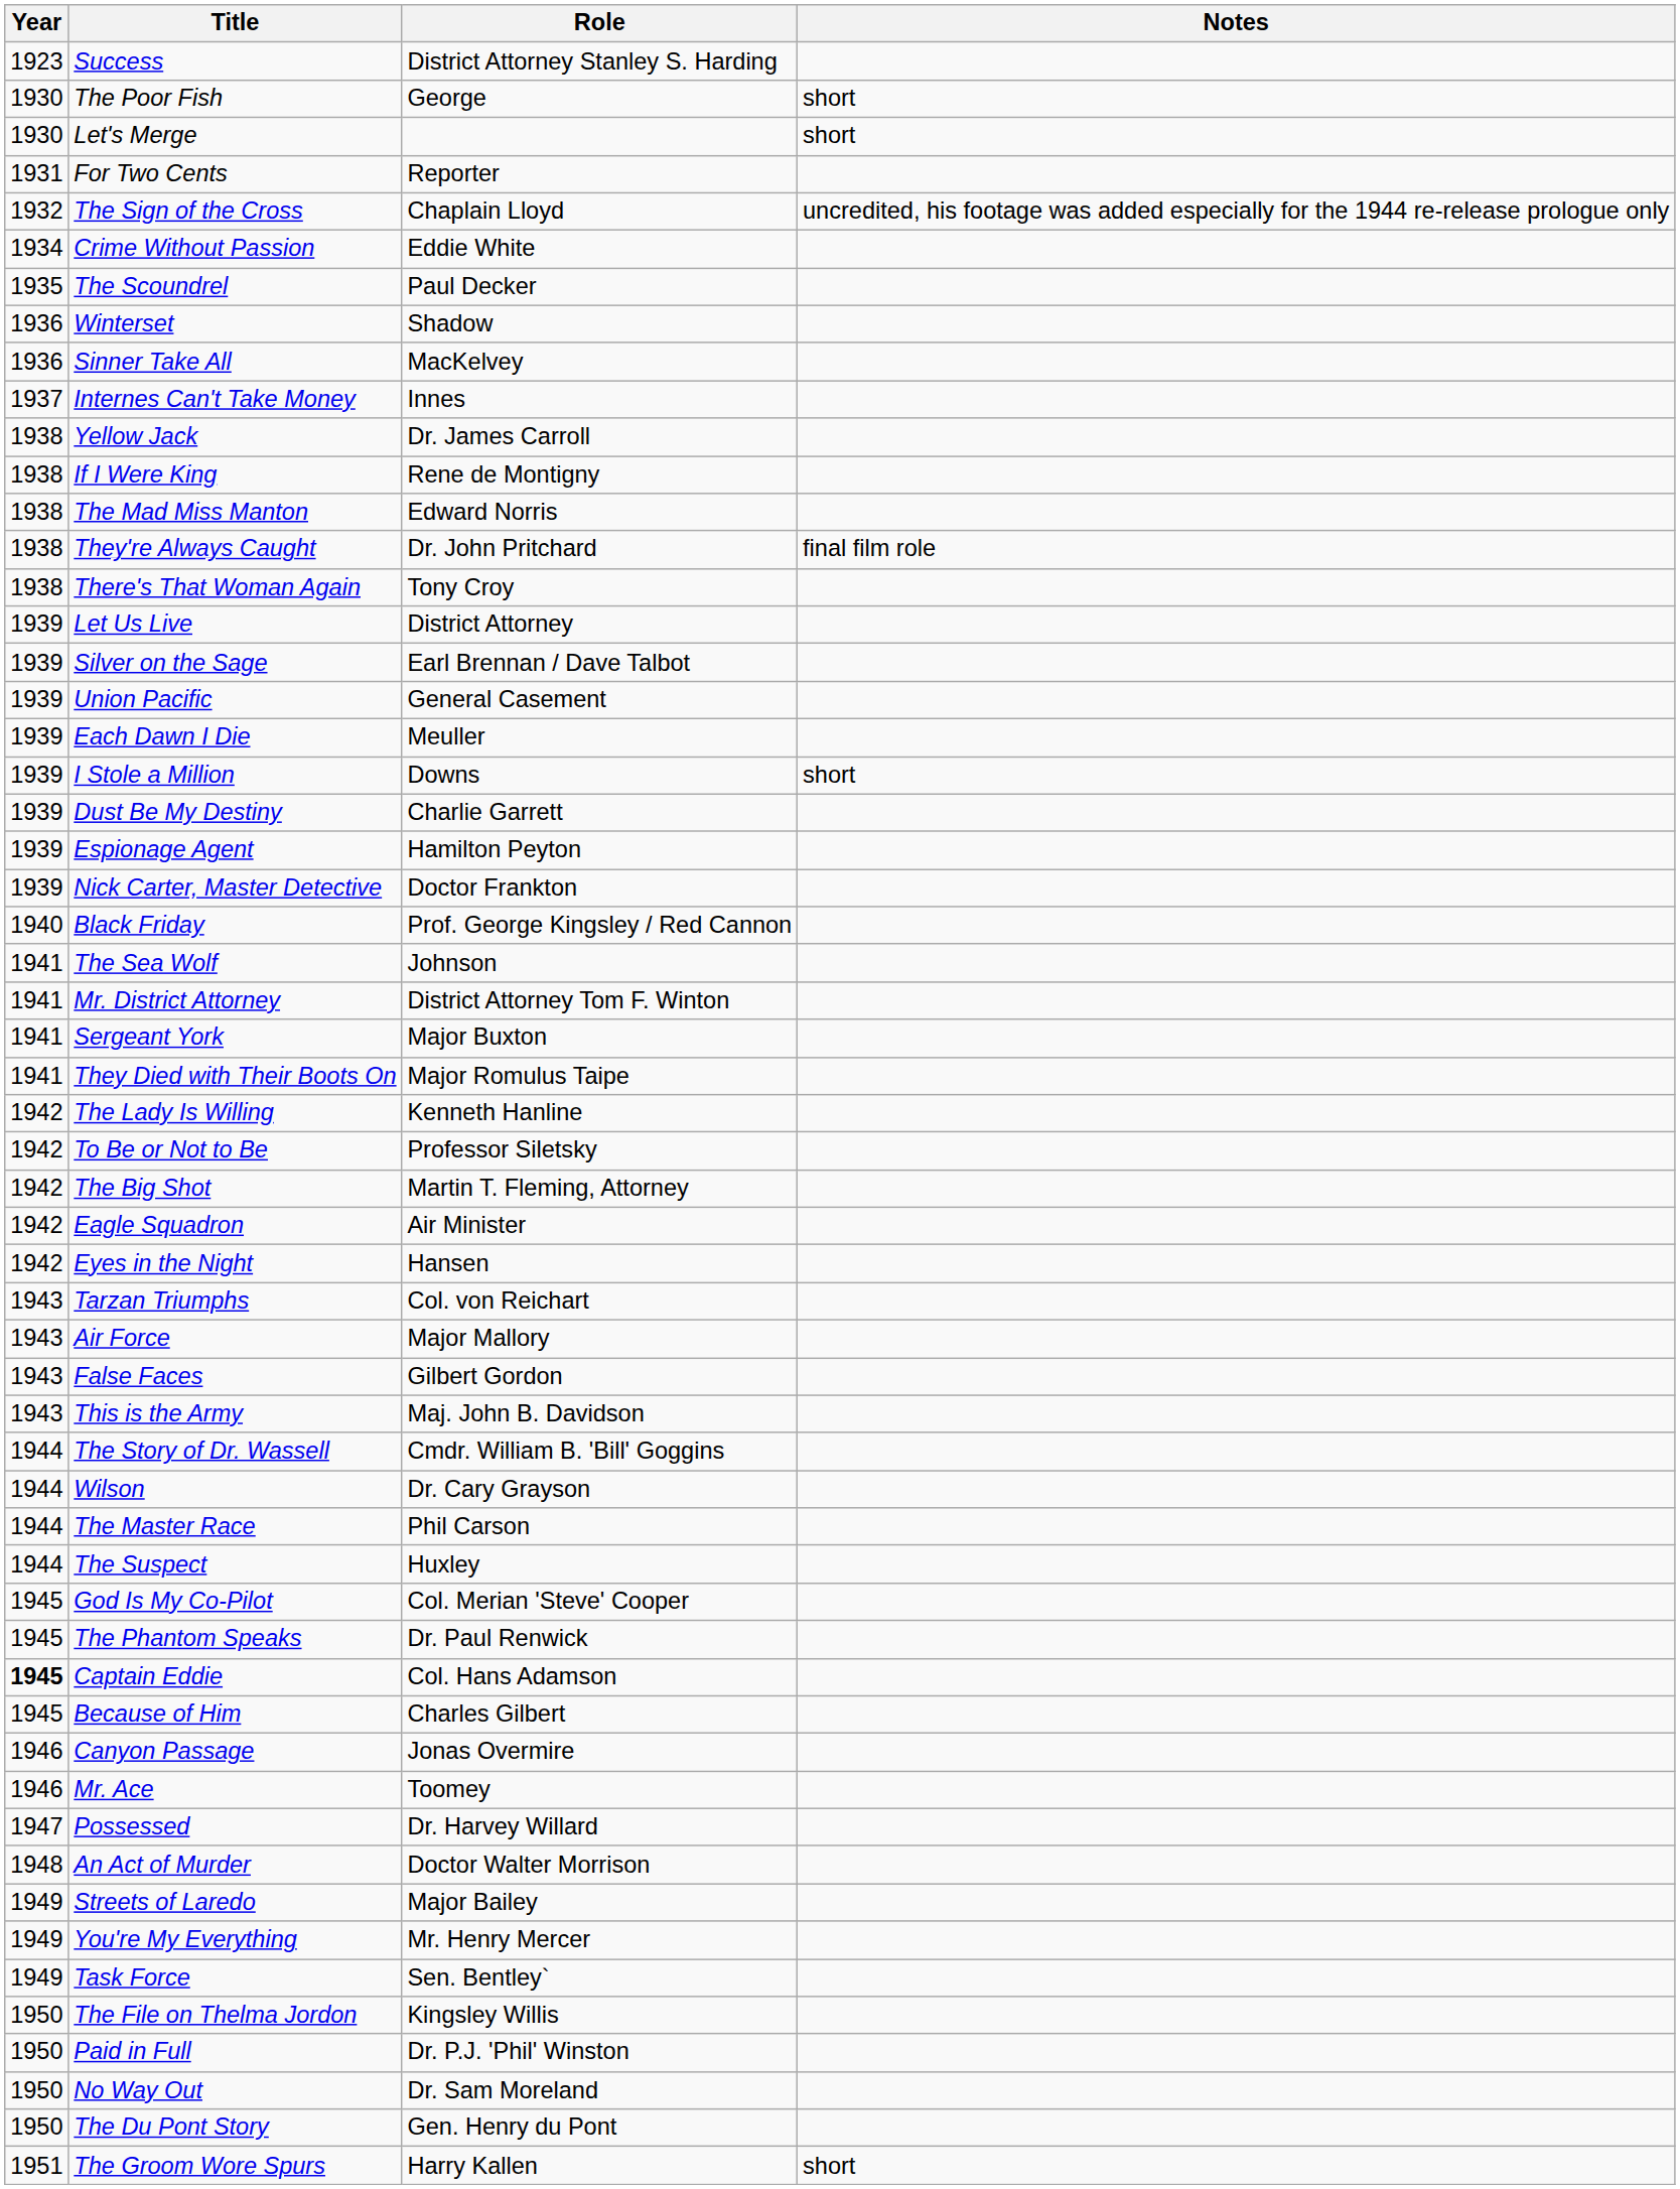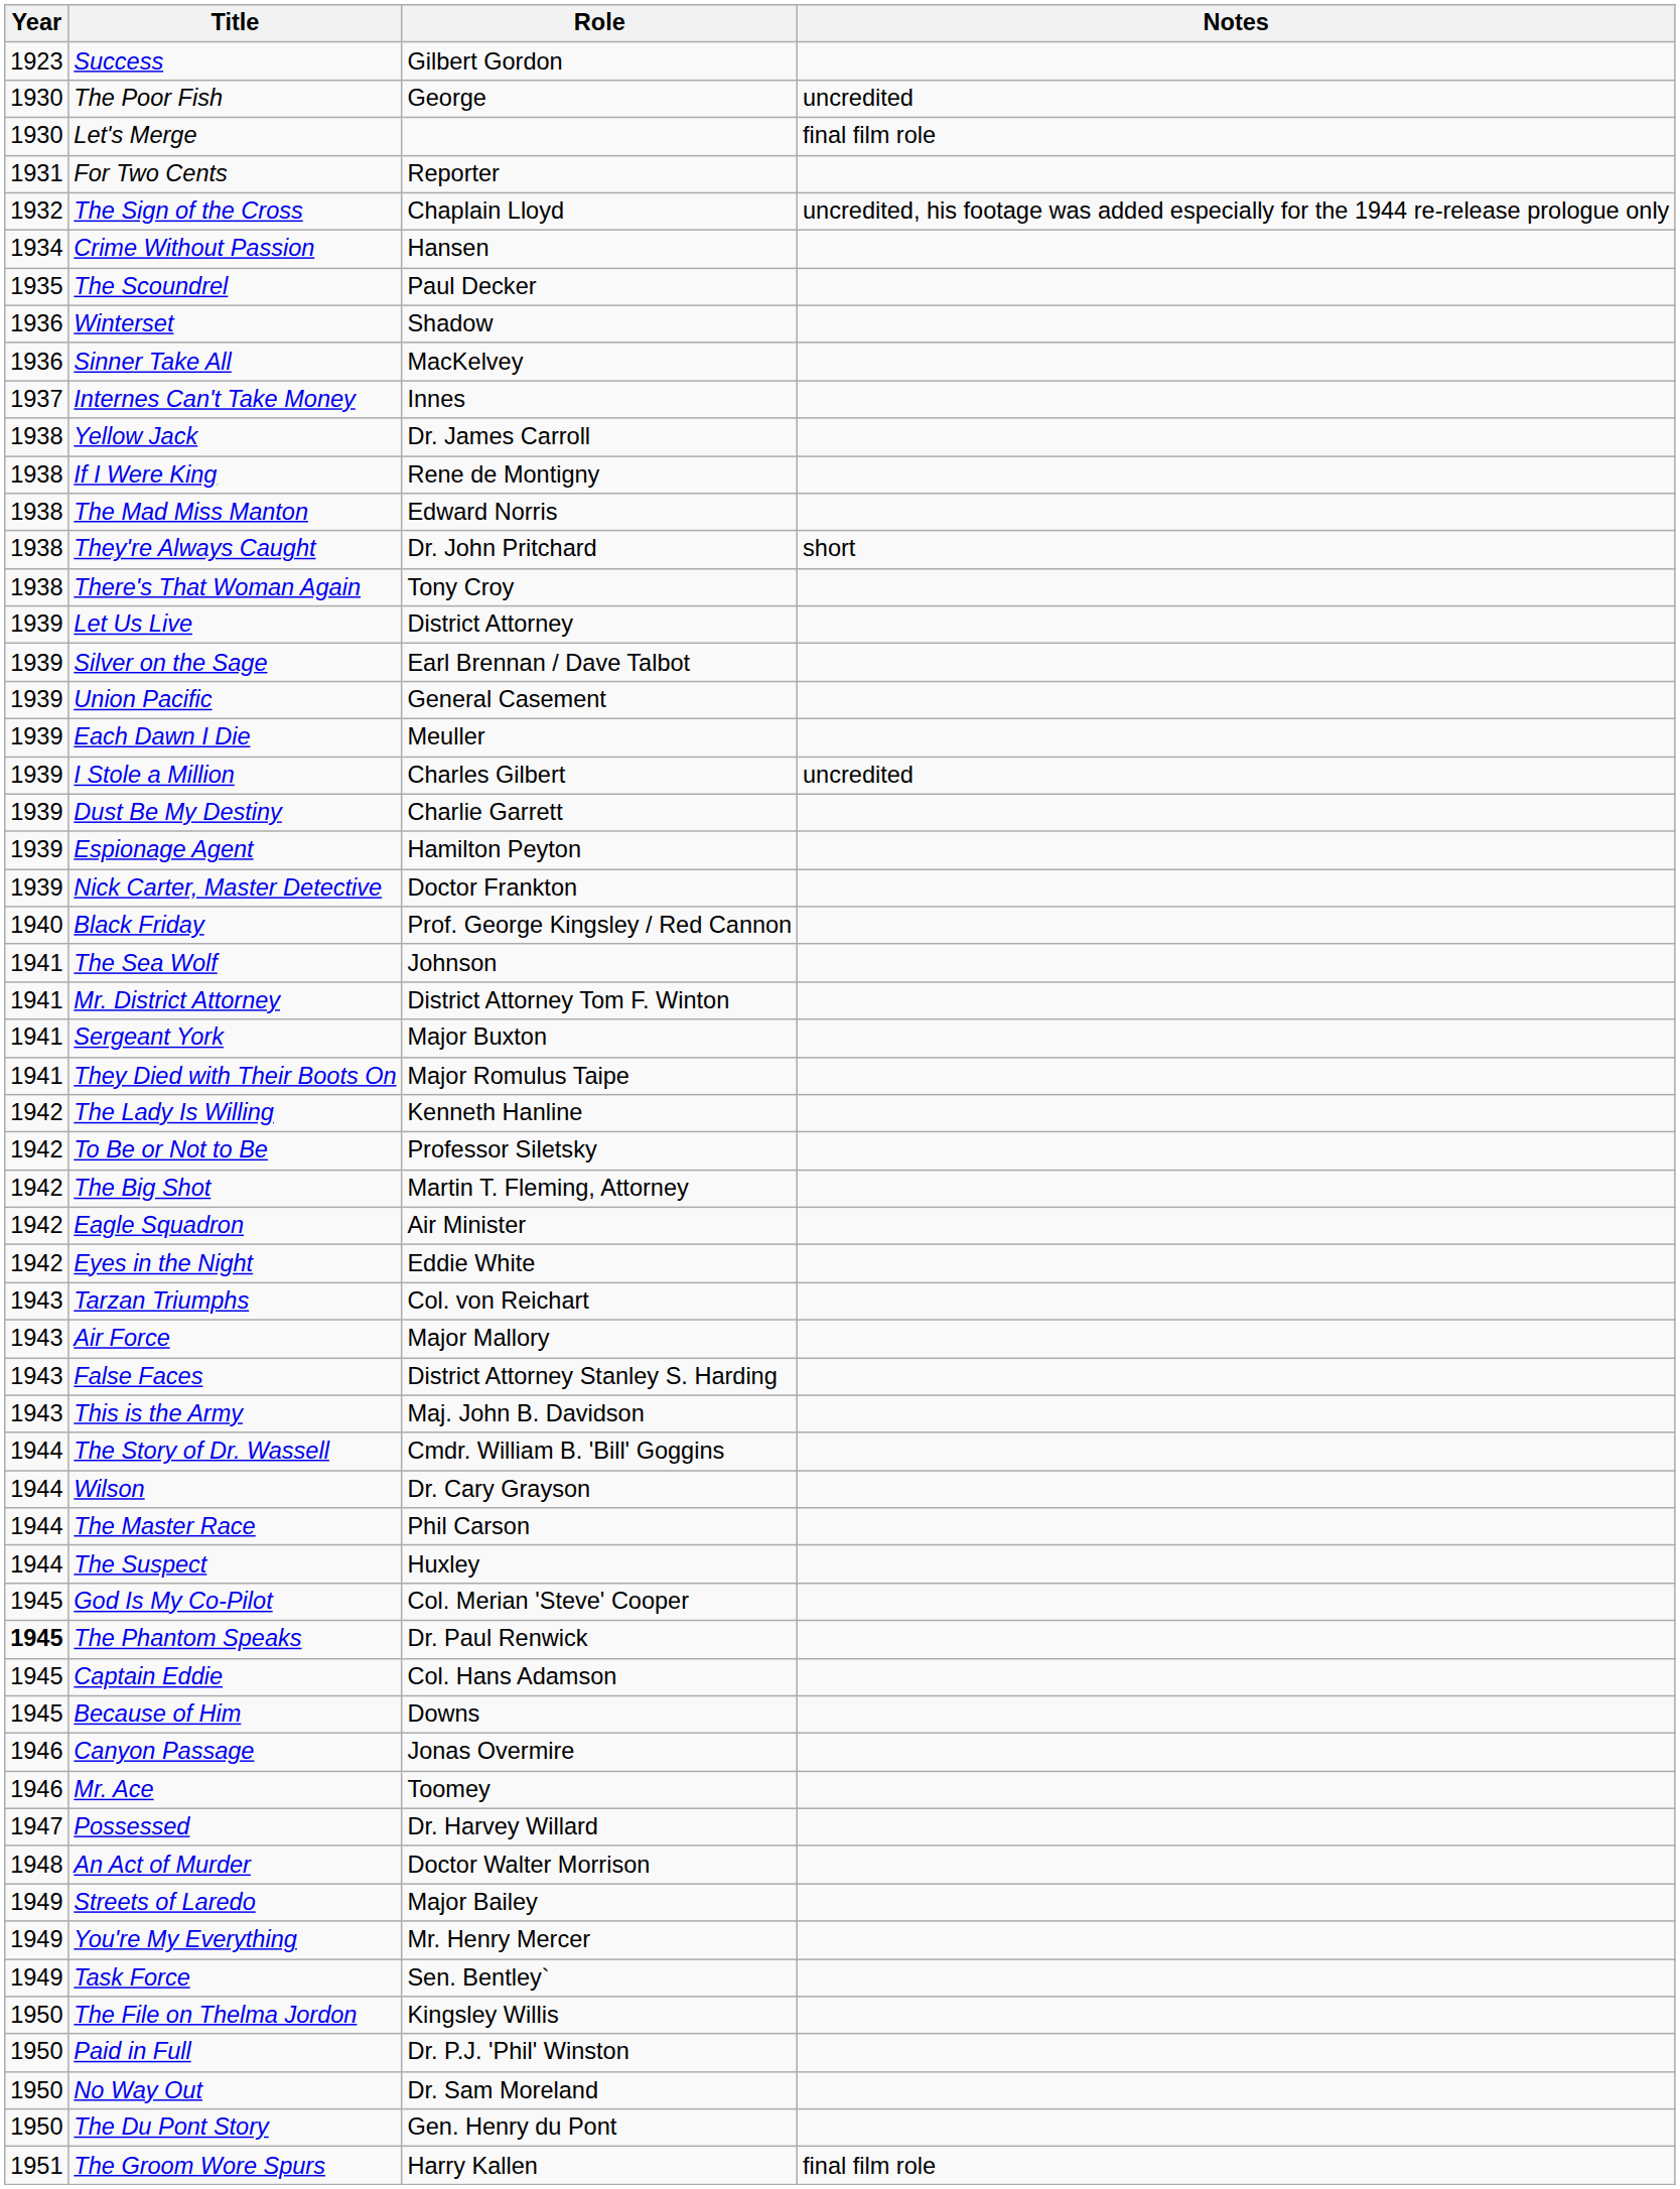Success | Role: District Attorney Stanley S. Harding -> Gilbert Gordon
The Poor Fish | Notes: short -> uncredited
Let's Merge | Notes: short -> final film role
Crime Without Passion | Role: Eddie White -> Hansen
They're Always Caught | Notes: final film role -> short
I Stole a Million | Role: Downs -> Charles Gilbert
I Stole a Million | Notes: short -> uncredited
Eyes in the Night | Role: Hansen -> Eddie White
False Faces | Role: Gilbert Gordon -> District Attorney Stanley S. Harding
The Phantom Speaks | Year: normal -> bold
Captain Eddie | Year: bold -> normal
Because of Him | Role: Charles Gilbert -> Downs
The Groom Wore Spurs | Notes: short -> final film role
